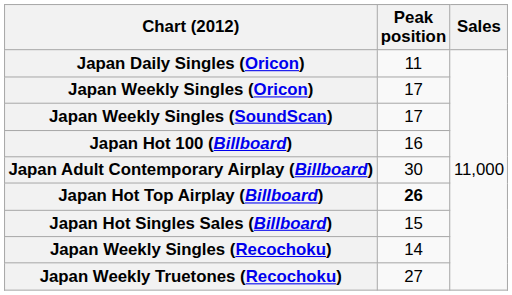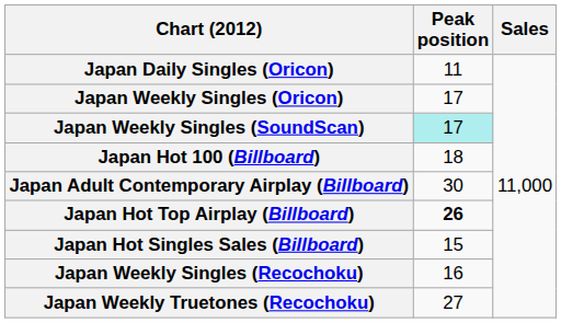Japan Weekly Singles (SoundScan) | Peak position: no background -> paleturquoise background
Japan Hot 100 (Billboard) | Peak position: 16 -> 18
Japan Weekly Singles (Recochoku) | Peak position: 14 -> 16
